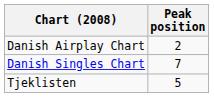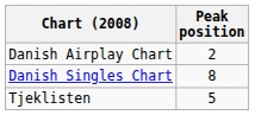Danish Singles Chart | Peak position: 7 -> 8
